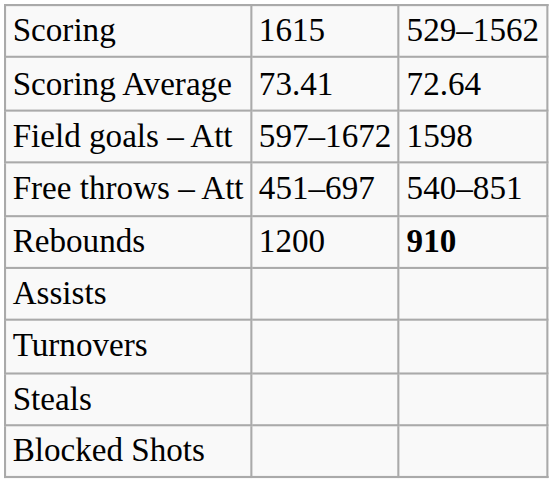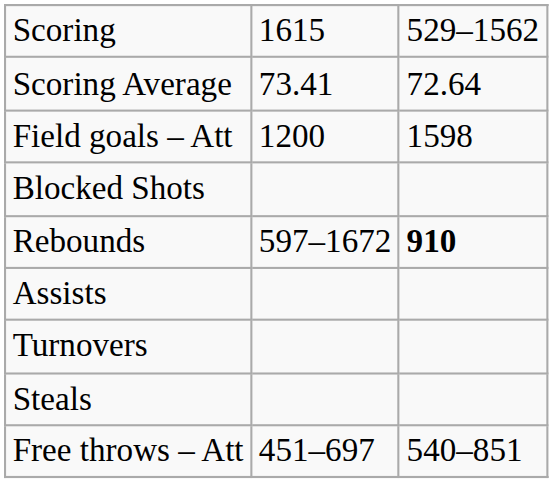Field goals – Att | column 2: 597–1672 -> 1200
rows swapped: Free throws – Att <-> Blocked Shots
Rebounds | column 2: 1200 -> 597–1672
